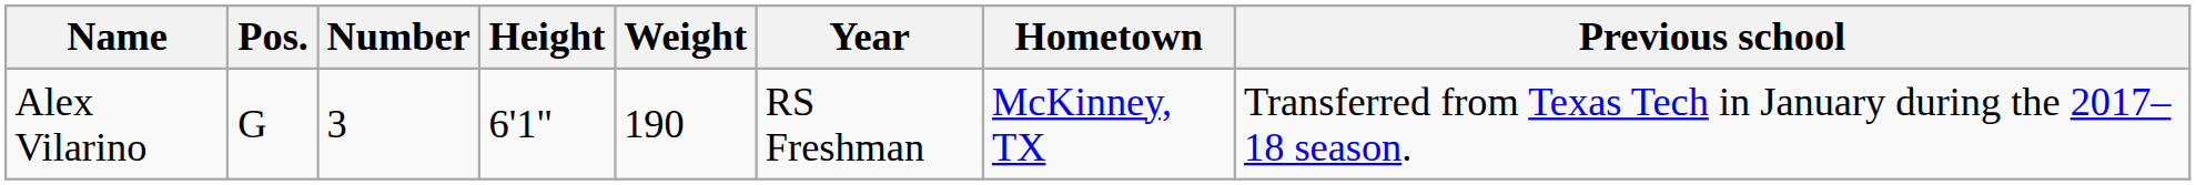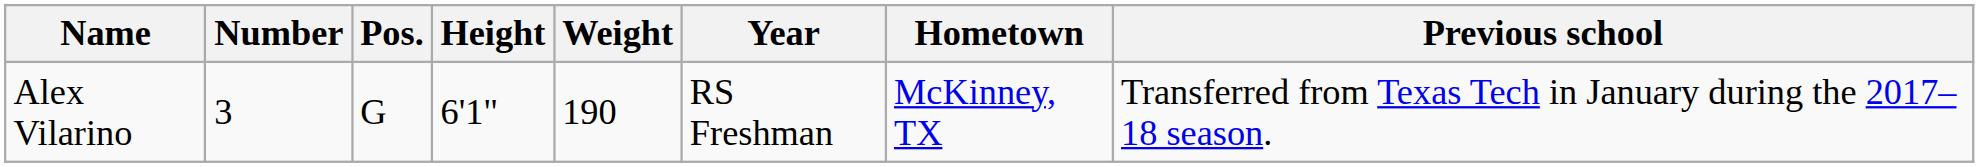columns swapped: Number <-> Pos.
